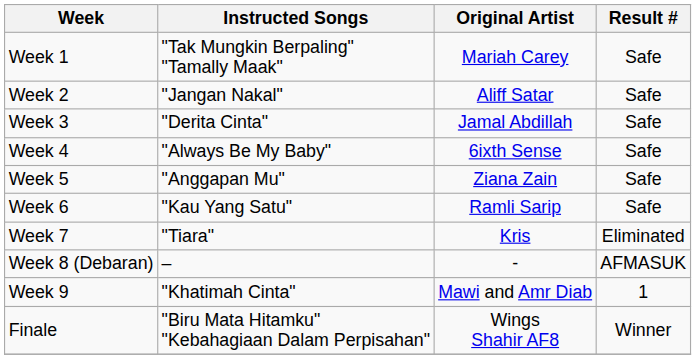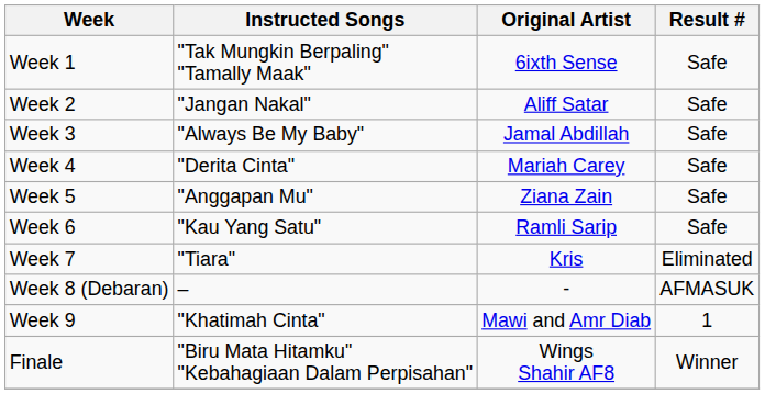Week 1 | Original Artist: Mariah Carey -> 6ixth Sense
Week 3 | Instructed Songs: "Derita Cinta" -> "Always Be My Baby"
Week 4 | Instructed Songs: "Always Be My Baby" -> "Derita Cinta"
Week 4 | Original Artist: 6ixth Sense -> Mariah Carey
